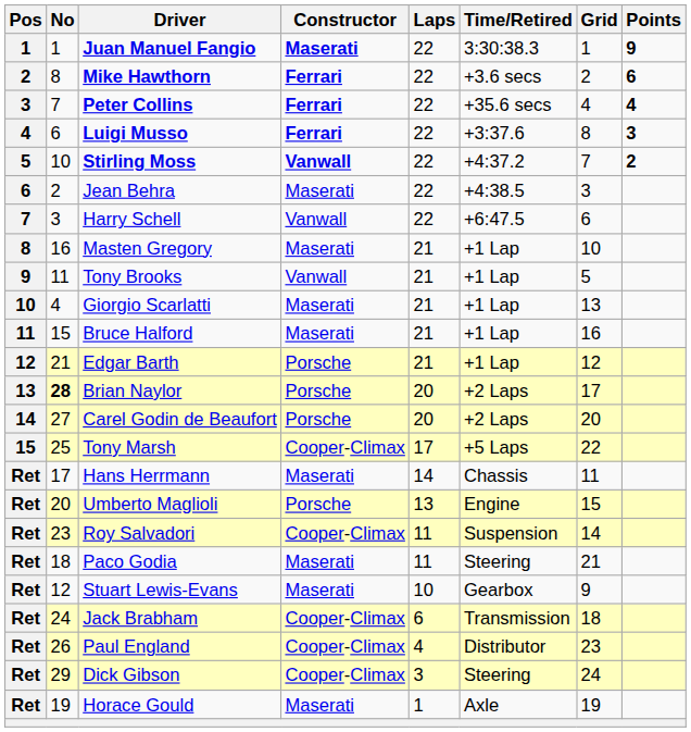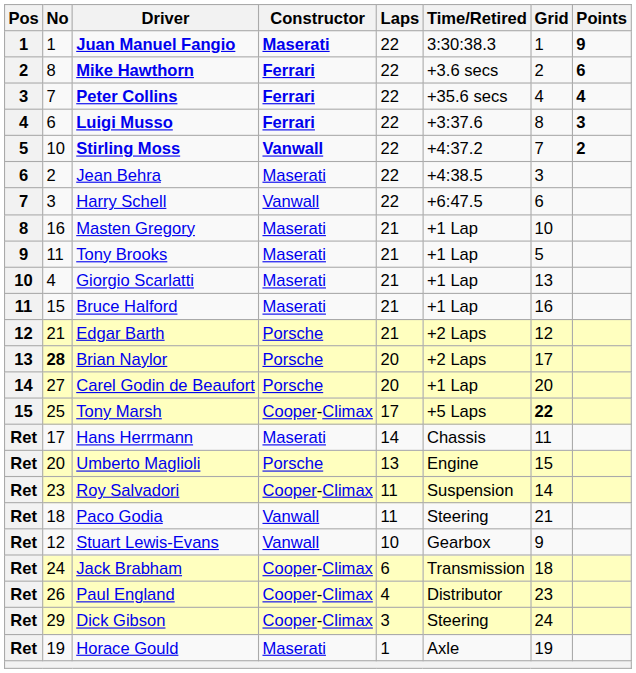Tony Brooks | Constructor: Vanwall -> Maserati
Edgar Barth | Time/Retired: +1 Lap -> +2 Laps
Carel Godin de Beaufort | Time/Retired: +2 Laps -> +1 Lap
Tony Marsh | Grid: normal -> bold
Paco Godia | Constructor: Maserati -> Vanwall
Stuart Lewis-Evans | Constructor: Maserati -> Vanwall
